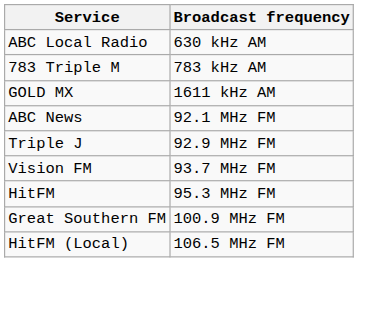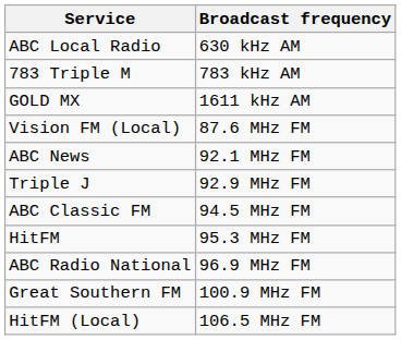+ row: Vision FM (Local) | 87.6 MHz FM
- row: Vision FM | 93.7 MHz FM
+ row: ABC Classic FM | 94.5 MHz FM
+ row: ABC Radio National | 96.9 MHz FM
